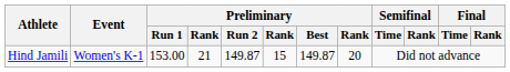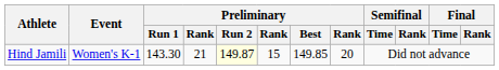Hind Jamili | Preliminary / Run 1: 153.00 -> 143.30
Hind Jamili | Preliminary / Run 2: no background -> lightyellow background
Hind Jamili | Preliminary / Best: 149.87 -> 149.85
